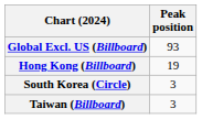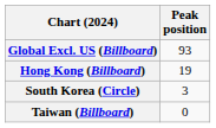Taiwan (Billboard) | Peak position: 3 -> 0
